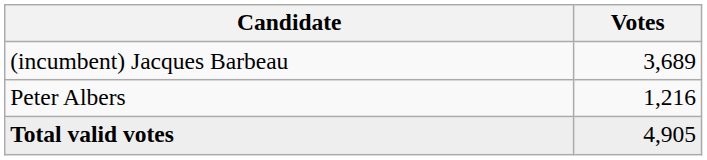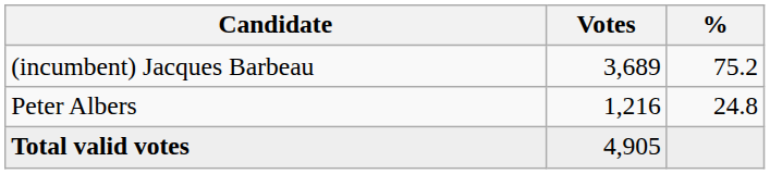+ column: % | 75.2 | 24.8
